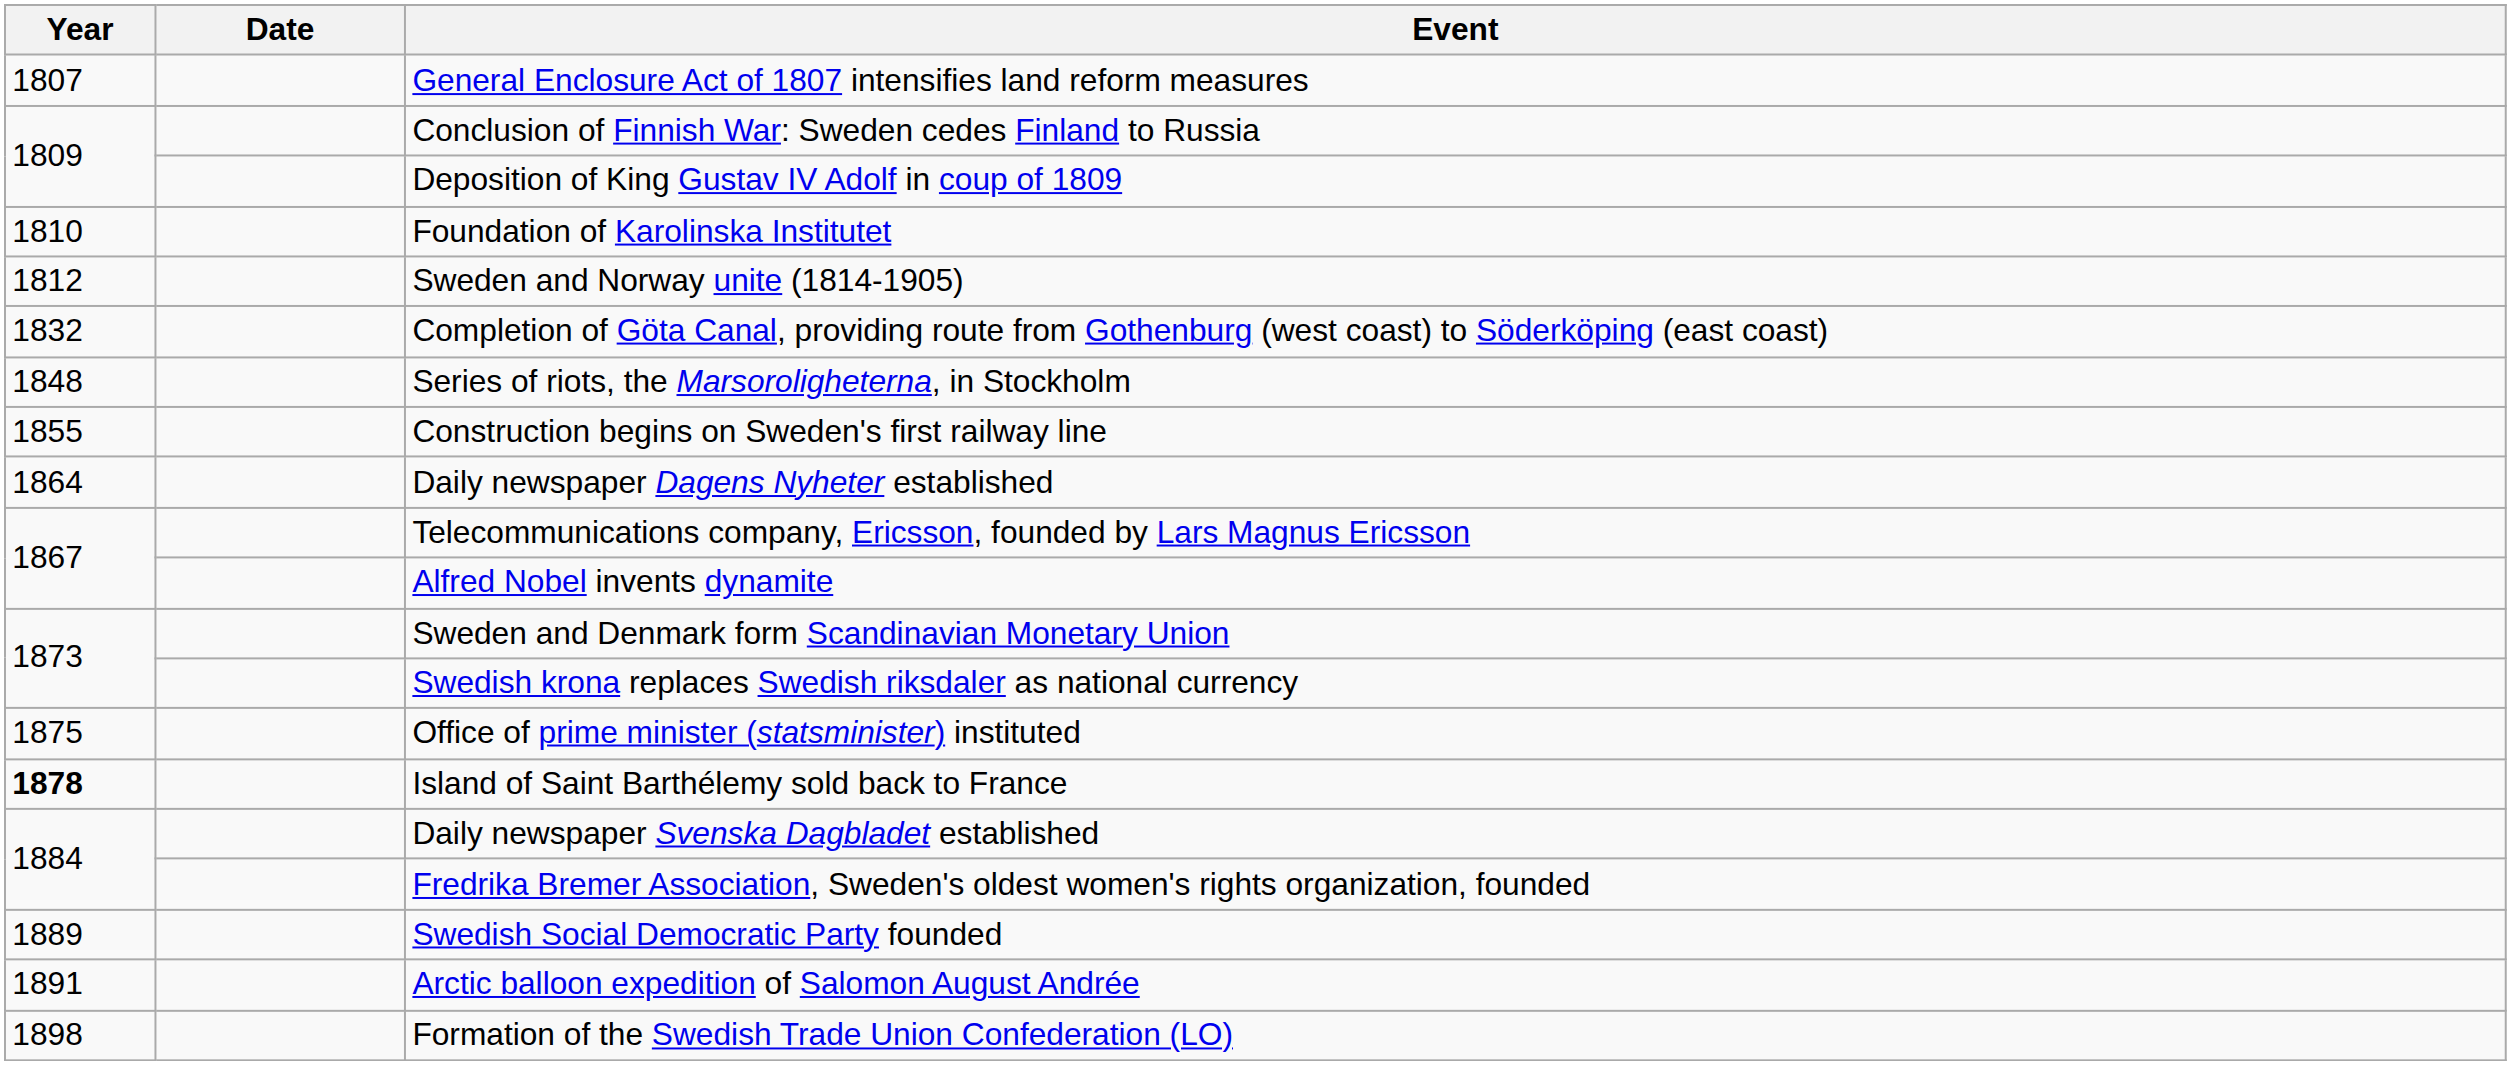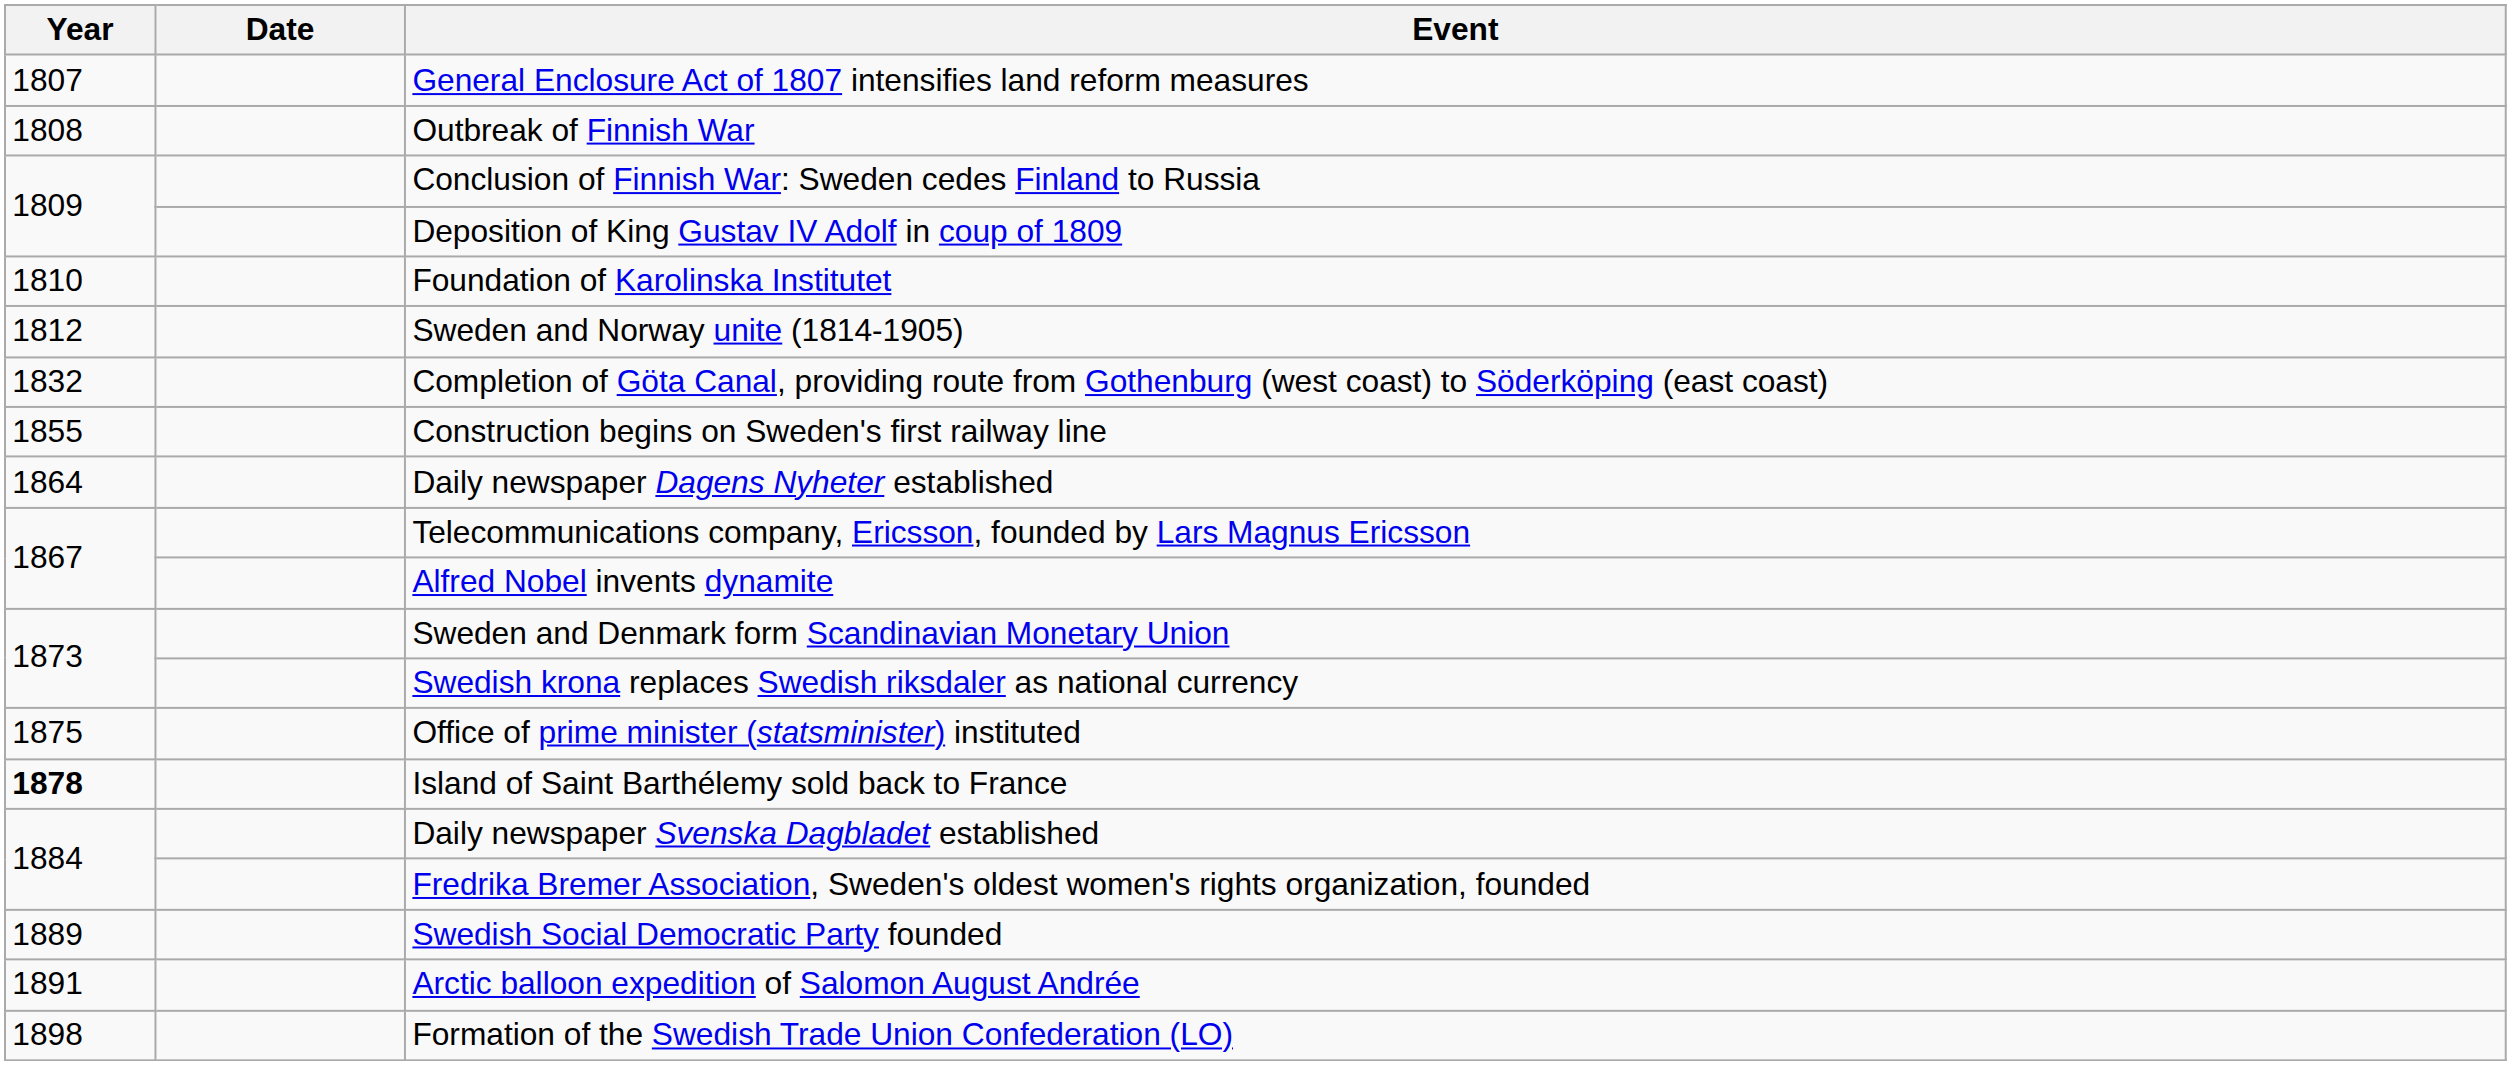+ row: 1808 | Outbreak of Finnish War
- row: 1848 | Series of riots, the Marsoroligheterna, in Stockholm
